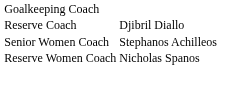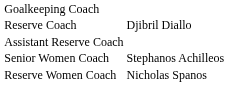+ row: Assistant Reserve Coach
